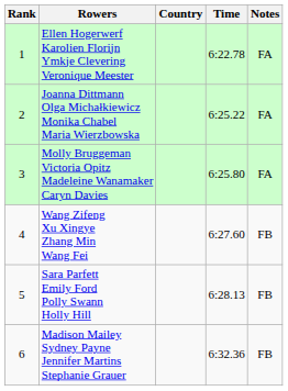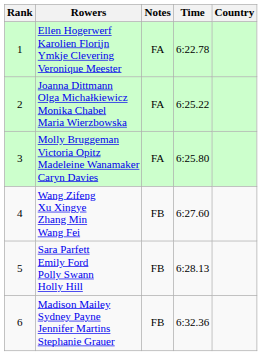columns swapped: Country <-> Notes
